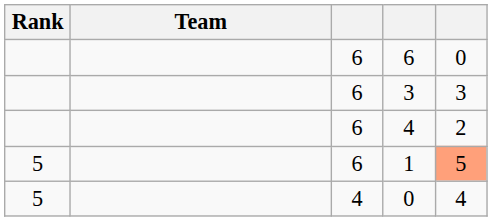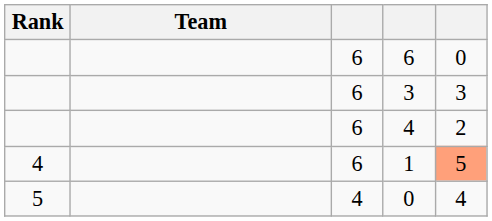1 | Rank: 5 -> 4
